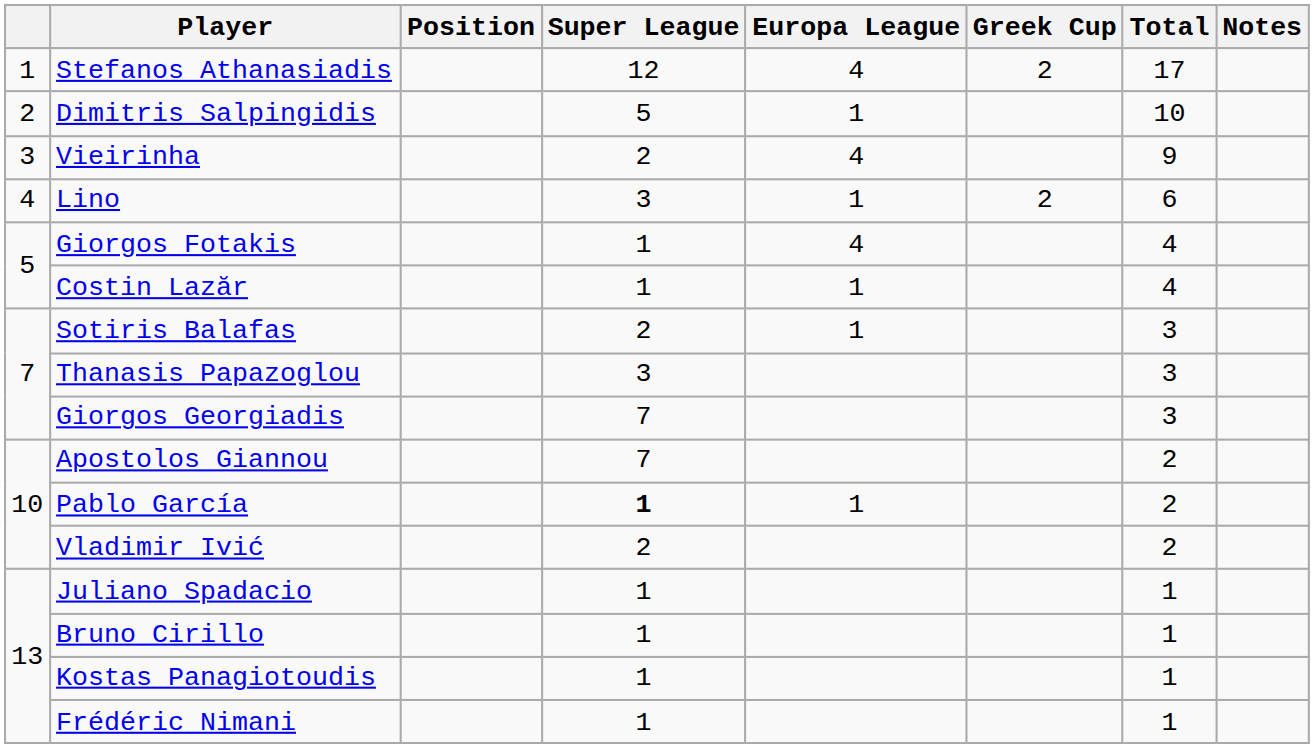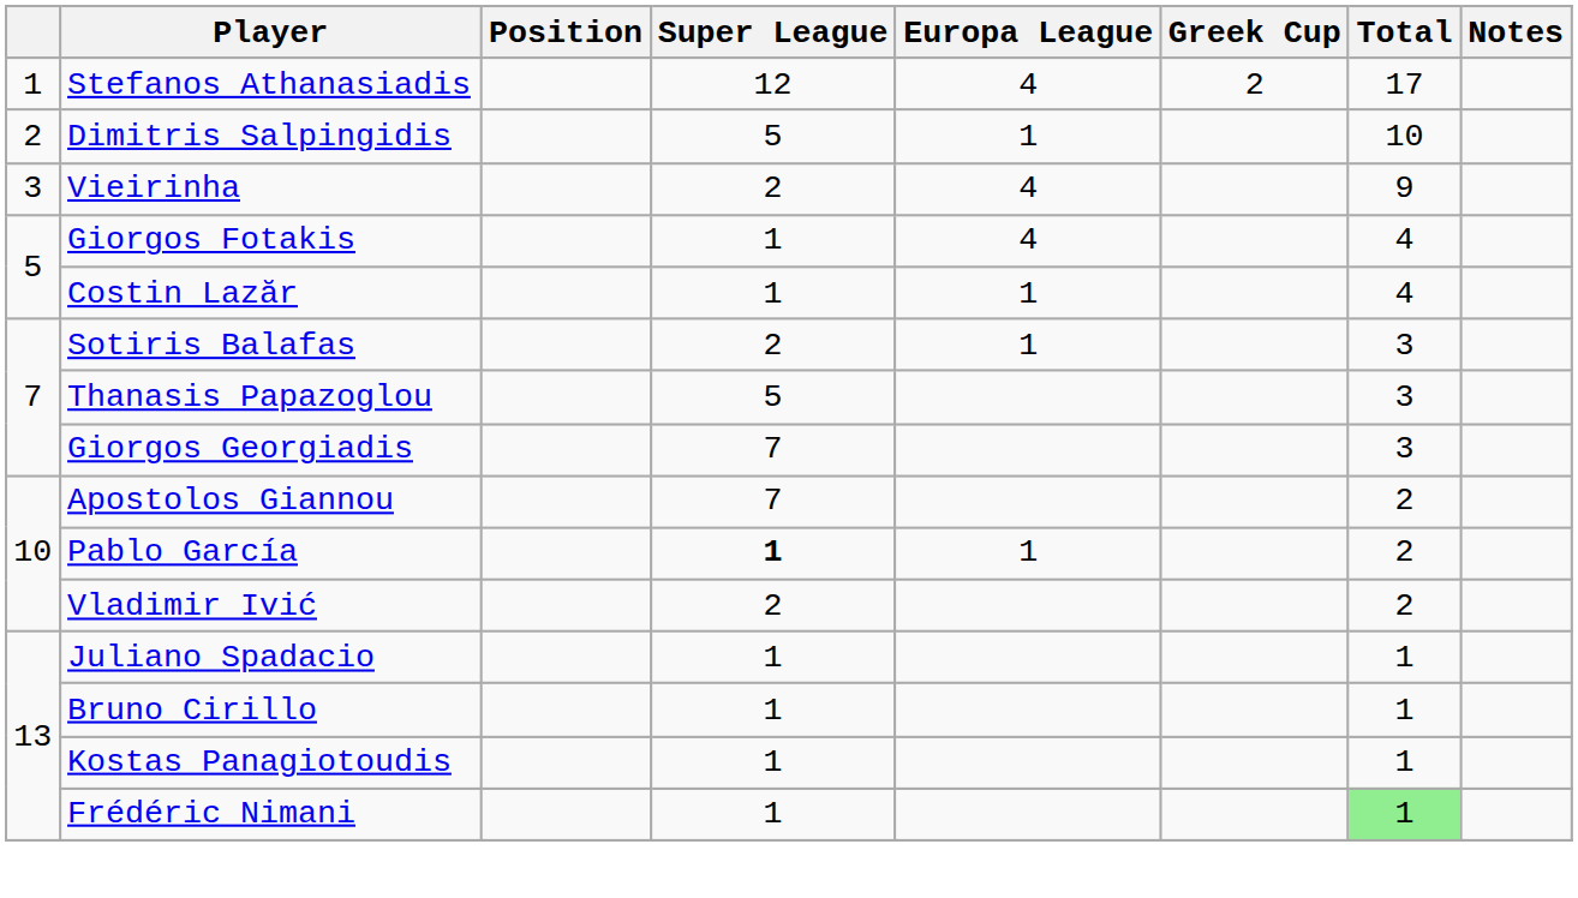- row: 4 | Lino | 3 | 1 | 2 | 6
Thanasis Papazoglou | Super League: 3 -> 5
Frédéric Nimani | Total: no background -> lightgreen background
